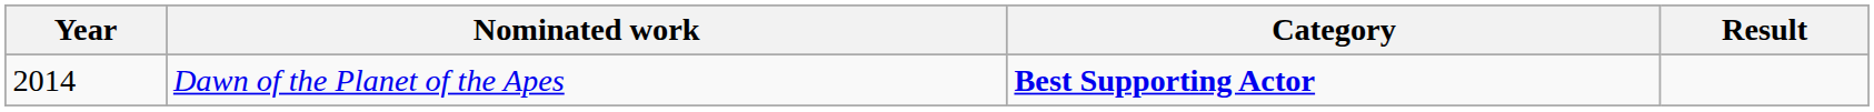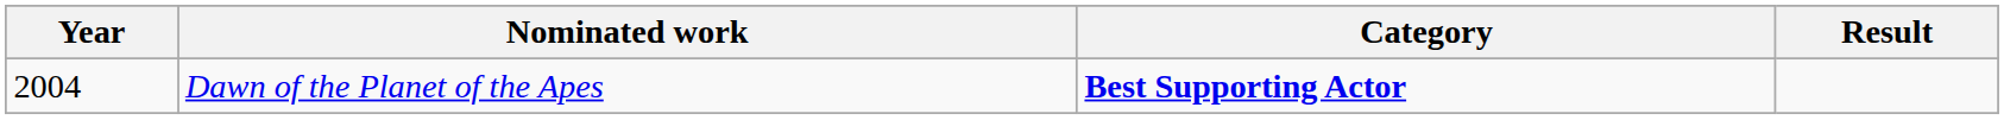Dawn of the Planet of the Apes | Year: 2014 -> 2004
